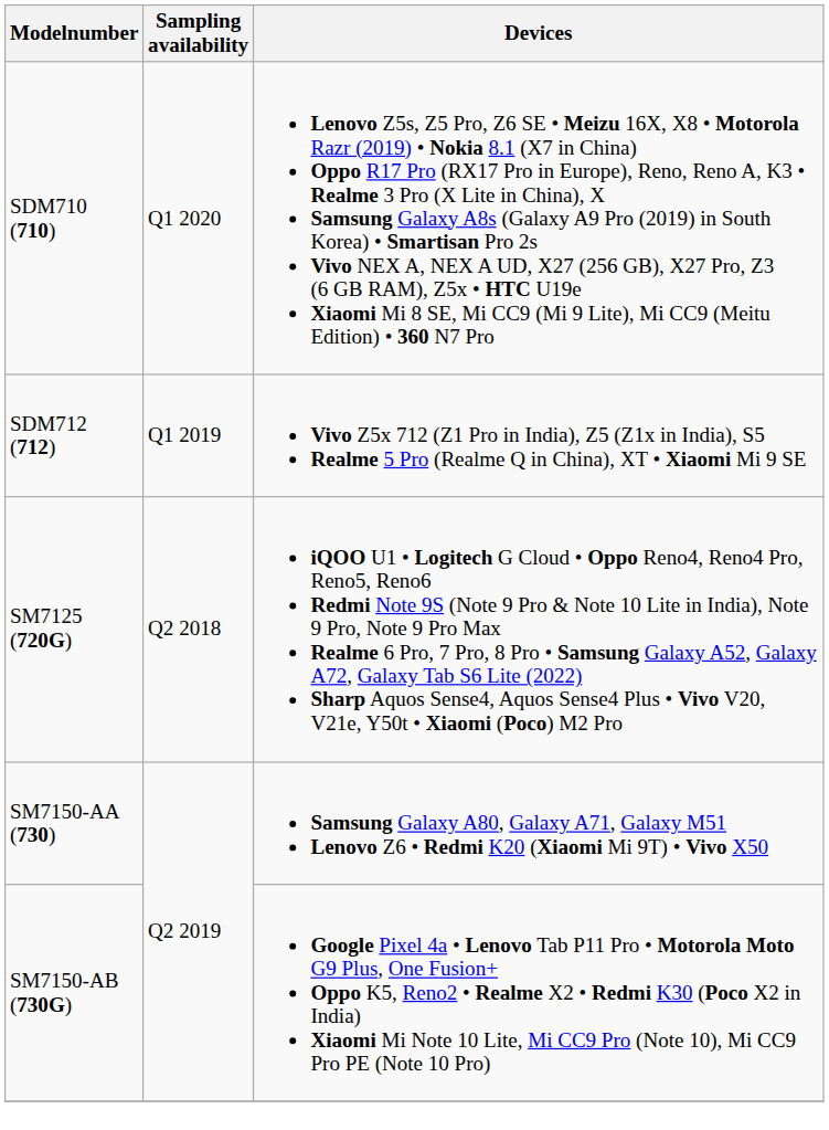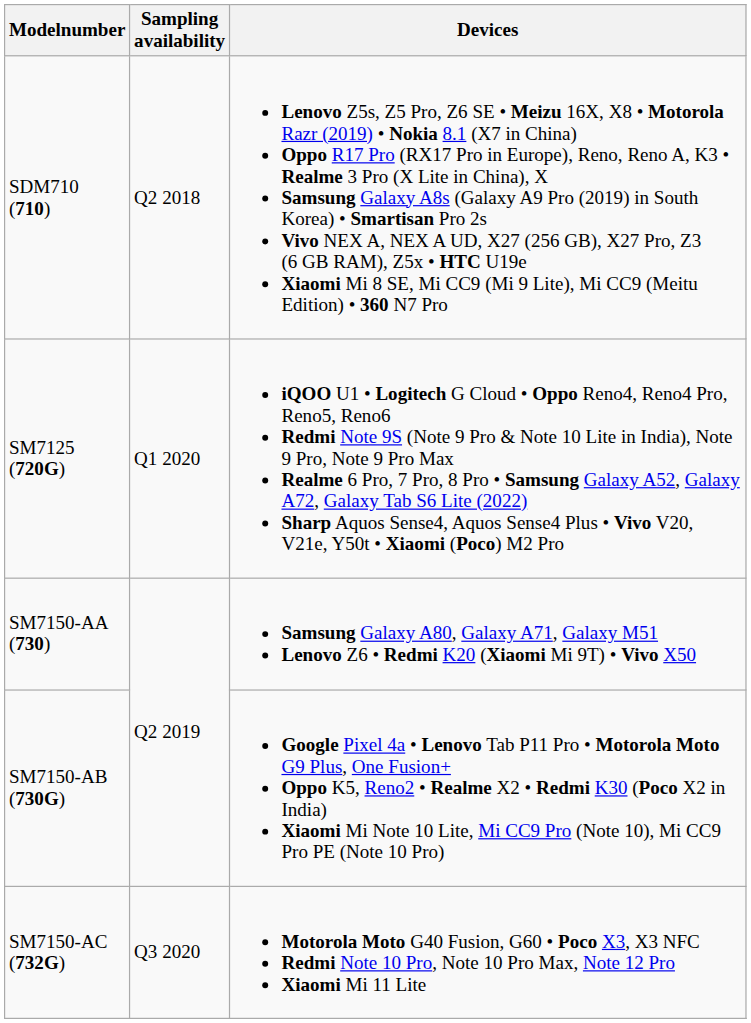SDM710 (710) | Sampling availability: Q1 2020 -> Q2 2018
- row: SDM712 (712) | Q1 2019 | Vivo Z5x 712 (Z1 Pro in India), Z5 (Z1x in India), S5 Realme 5 Pro (Realme Q in China), XT • Xiaomi Mi 9 SE
SM7125 (720G) | Sampling availability: Q2 2018 -> Q1 2020
+ row: SM7150-AC (732G) | Q3 2020 | Motorola Moto G40 Fusion, G60 • Poco X3, X3 NFC Redmi Note 10 Pro, Note 10 Pro Max, Note 12 Pro Xiaomi Mi 11 Lite
